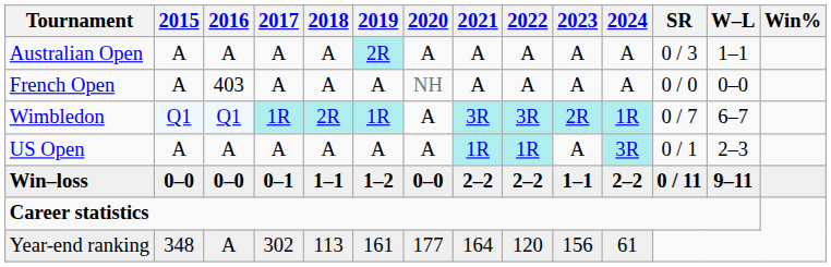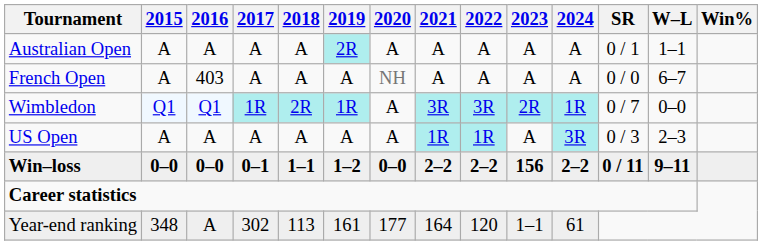Australian Open | SR: 0 / 3 -> 0 / 1
French Open | W–L: 0–0 -> 6–7
Wimbledon | W–L: 6–7 -> 0–0
US Open | SR: 0 / 1 -> 0 / 3
Win–loss | 2023: 1–1 -> 156
Year-end ranking | 2023: 156 -> 1–1
